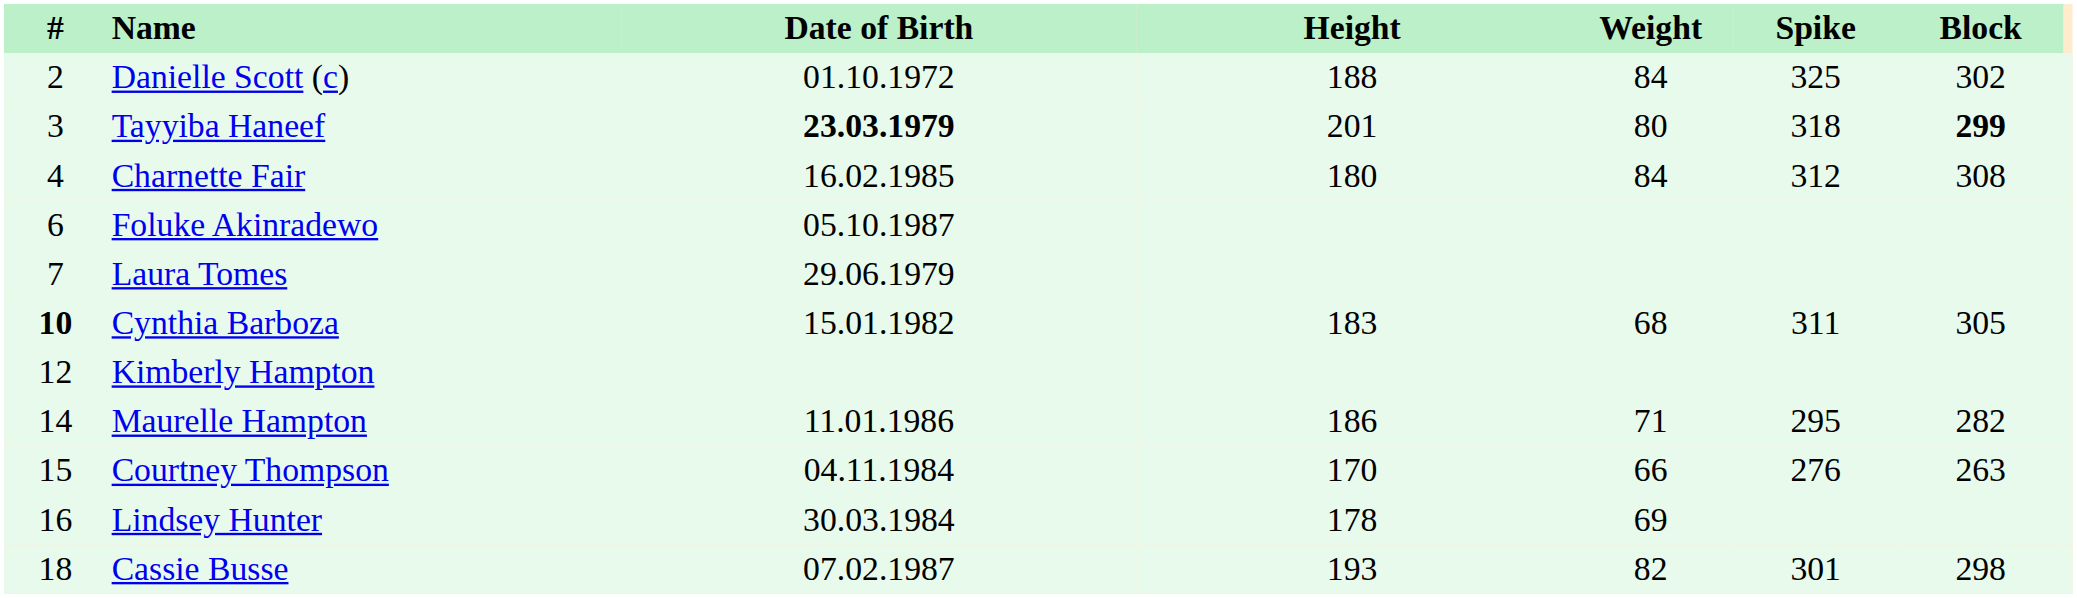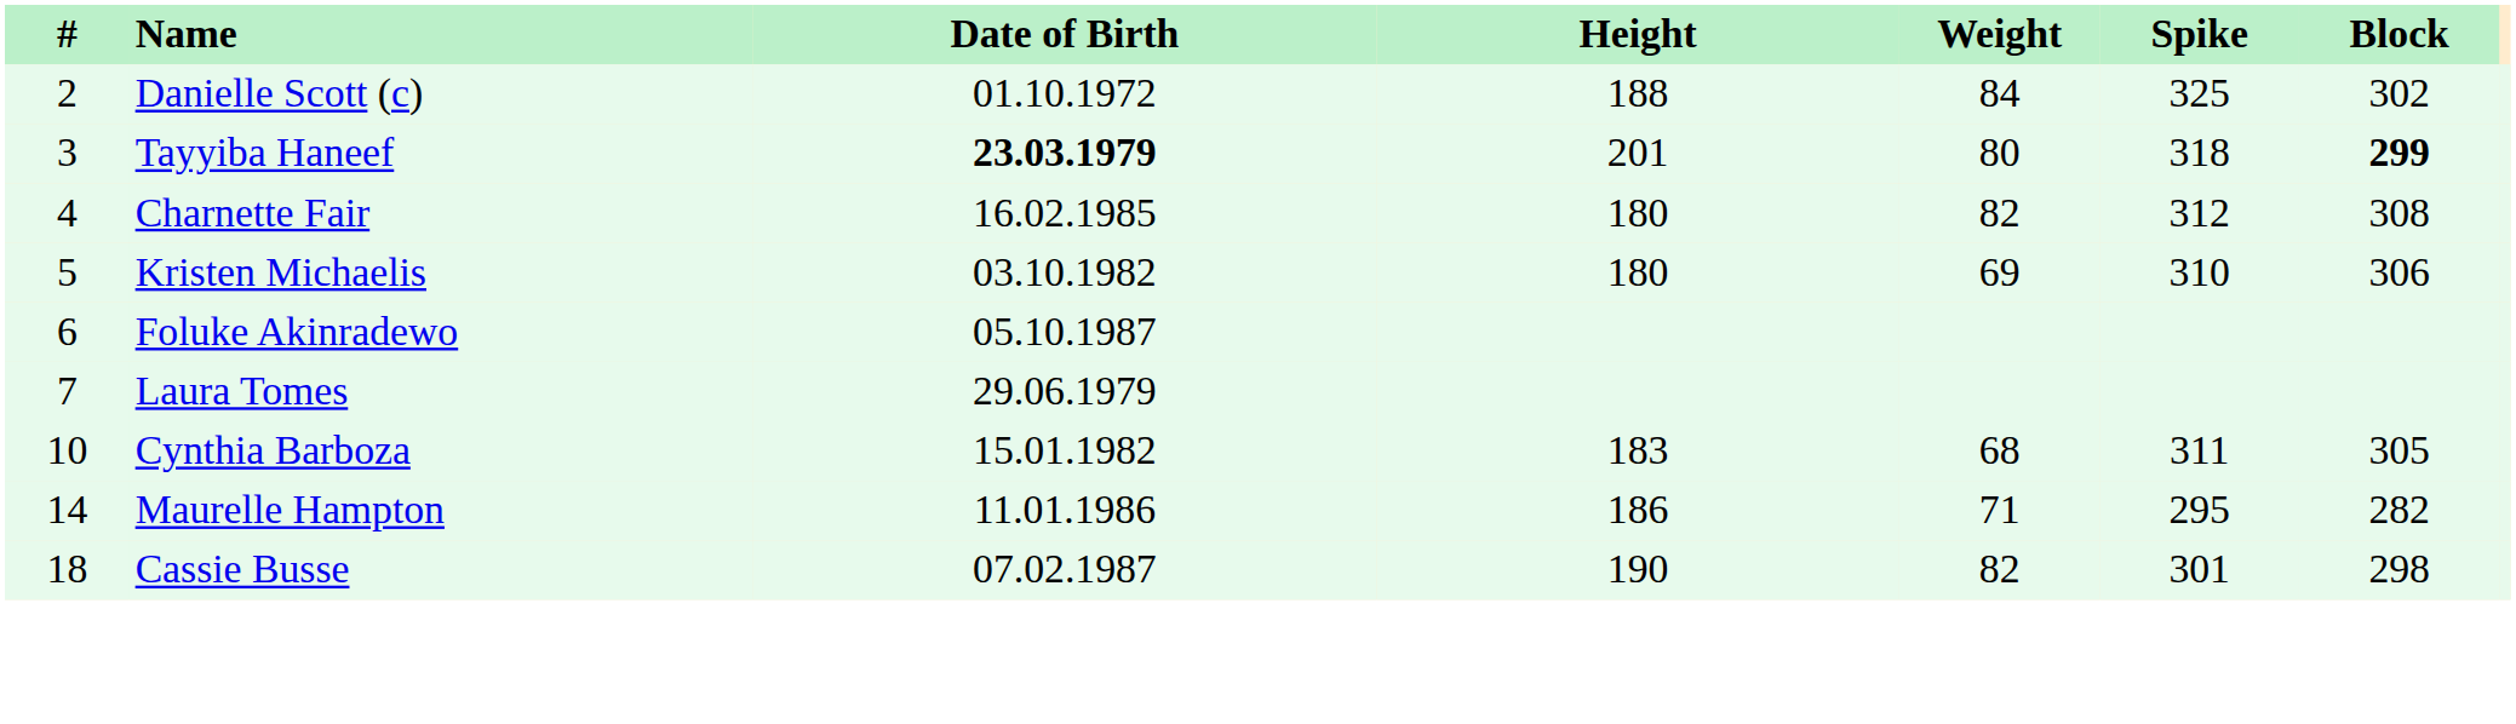Charnette Fair | Weight: 84 -> 82
+ row: 5 | Kristen Michaelis | 03.10.1982 | 180 | 69 | 310 | 306
Cynthia Barboza | #: bold -> normal
- row: 12 | Kimberly Hampton
- row: 15 | Courtney Thompson | 04.11.1984 | 170 | 66 | 276 | 263
- row: 16 | Lindsey Hunter | 30.03.1984 | 178 | 69
Cassie Busse | Height: 193 -> 190
